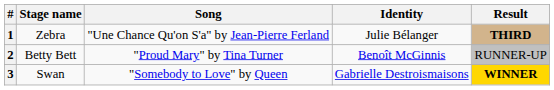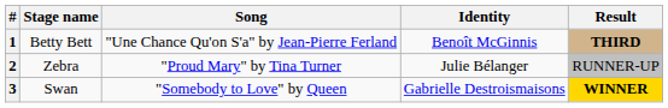1 | Stage name: Zebra -> Betty Bett
1 | Identity: Julie Bélanger -> Benoît McGinnis
2 | Stage name: Betty Bett -> Zebra
2 | Identity: Benoît McGinnis -> Julie Bélanger
